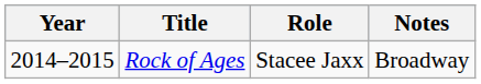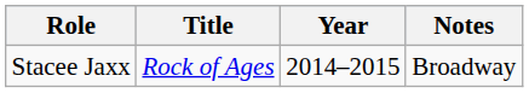columns swapped: Year <-> Role
